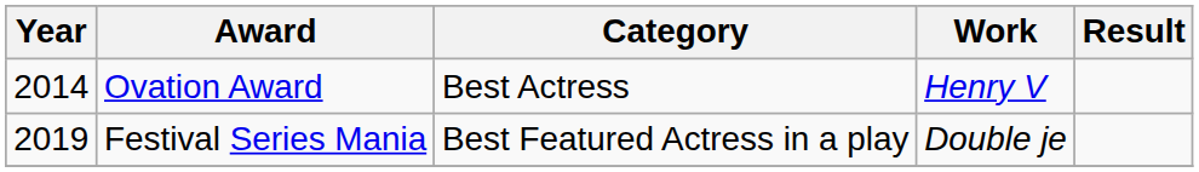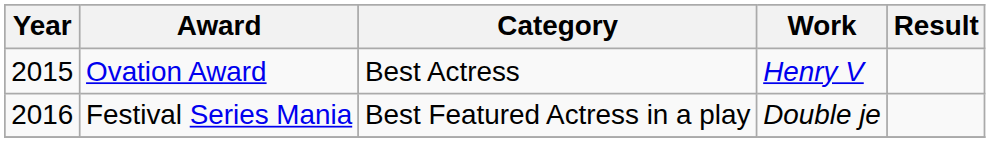Ovation Award | Year: 2014 -> 2015
Festival Series Mania | Year: 2019 -> 2016
